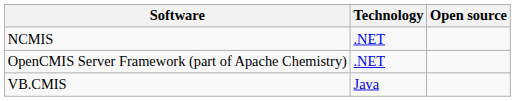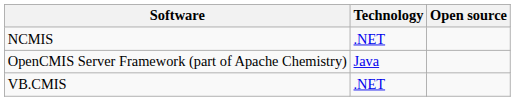OpenCMIS Server Framework (part of Apache Chemistry) | Technology: .NET -> Java
VB.CMIS | Technology: Java -> .NET
